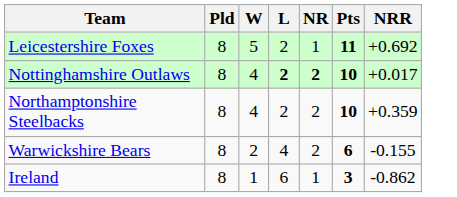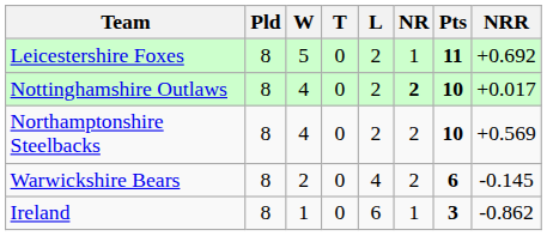+ column: T | 0 | 0 | 0 | 0 | 0
Nottinghamshire Outlaws | L: bold -> normal
Northamptonshire Steelbacks | NRR: +0.359 -> +0.569
Warwickshire Bears | NRR: -0.155 -> -0.145
